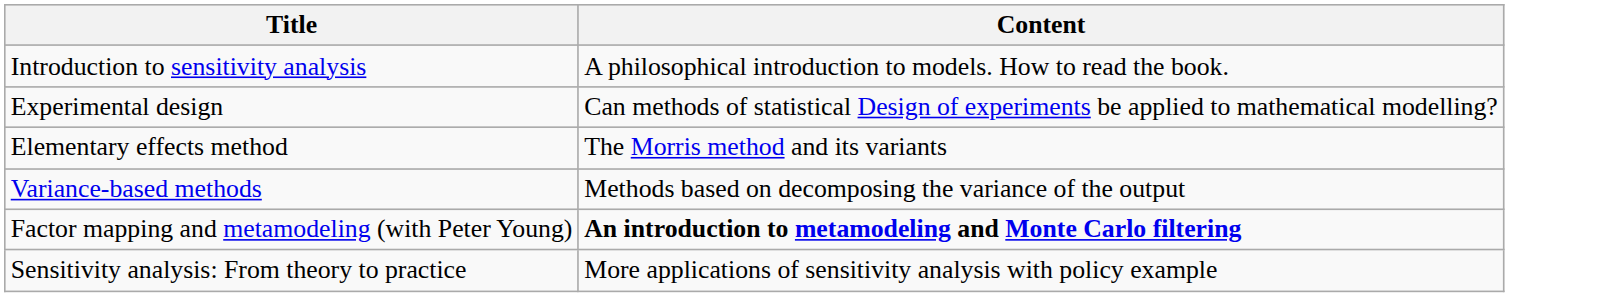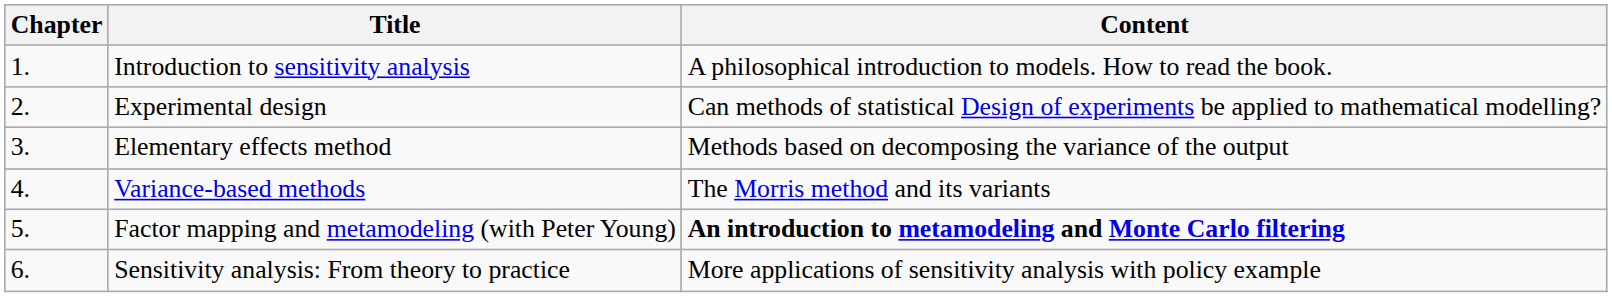+ column: Chapter | 1. | 2. | 3. | 4. | 5. | 6.
Elementary effects method | Content: The Morris method and its variants -> Methods based on decomposing the variance of the output
Variance-based methods | Content: Methods based on decomposing the variance of the output -> The Morris method and its variants
